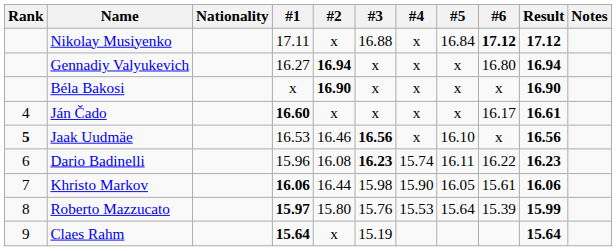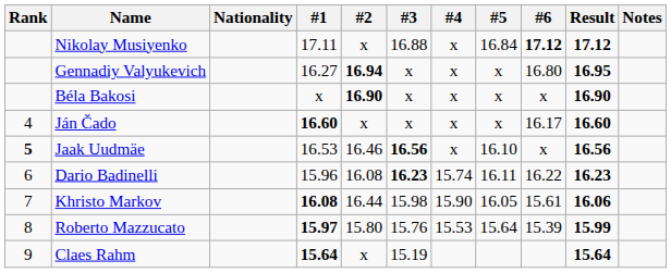Gennadiy Valyukevich | Result: 16.94 -> 16.95
Ján Čado | Result: 16.61 -> 16.60
Khristo Markov | #1: 16.06 -> 16.08
